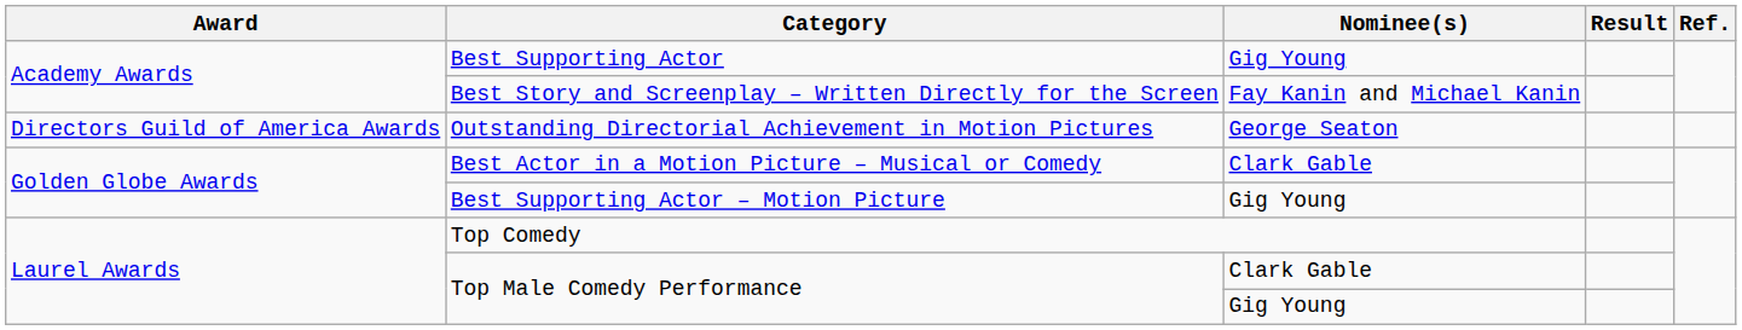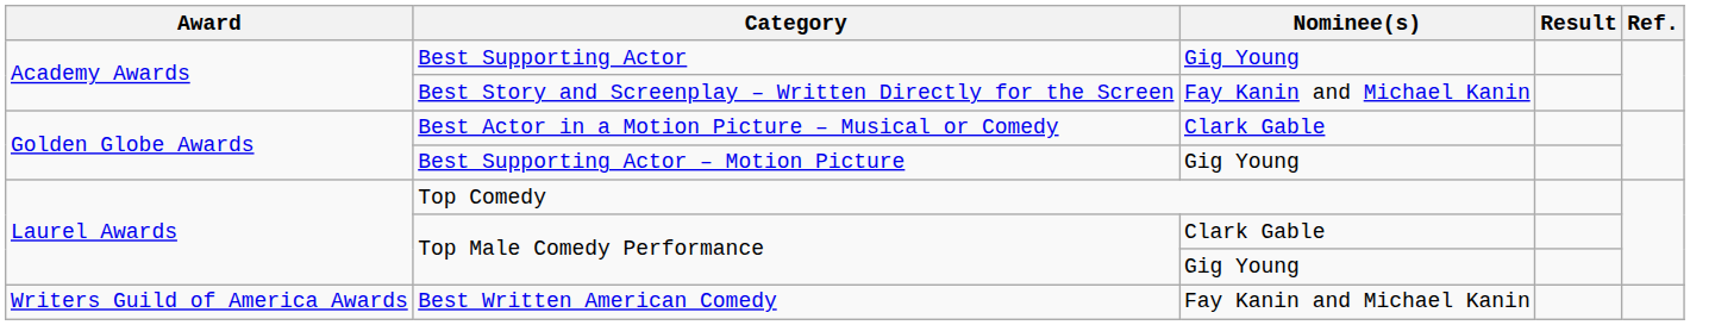- row: Directors Guild of America Awards | Outstanding Directorial Achievement in Motion Pictures | George Seaton
+ row: Writers Guild of America Awards | Best Written American Comedy | Fay Kanin and Michael Kanin
